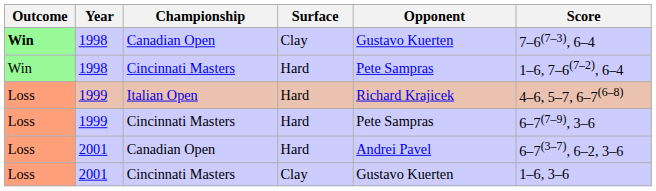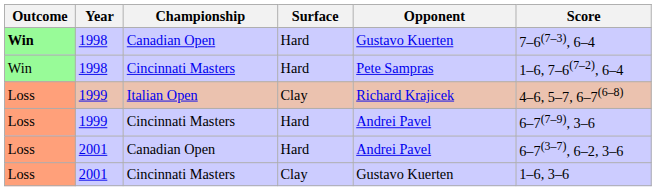1998 / Canadian Open | Surface: Clay -> Hard
1999 / Italian Open | Surface: Hard -> Clay
1999 / Cincinnati Masters | Opponent: Pete Sampras -> Andrei Pavel
